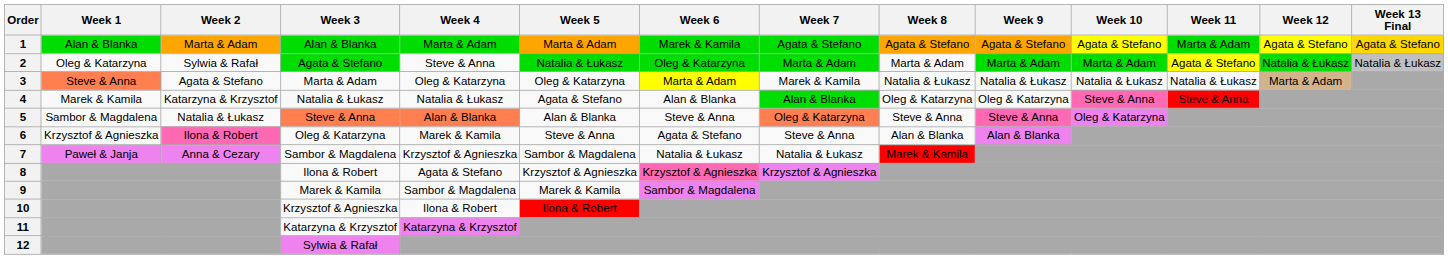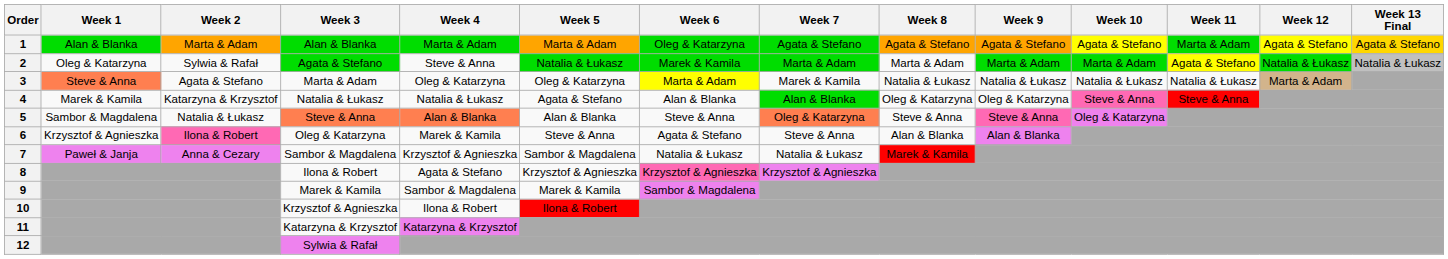1 | Week 6: Marek & Kamila -> Oleg & Katarzyna
2 | Week 6: Oleg & Katarzyna -> Marek & Kamila
